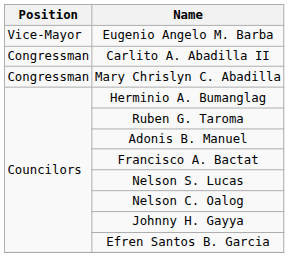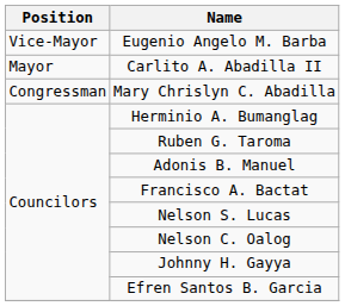Carlito A. Abadilla II | Position: Congressman -> Mayor
